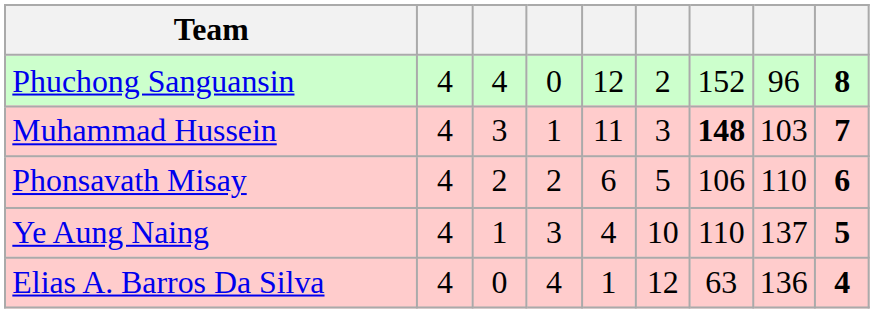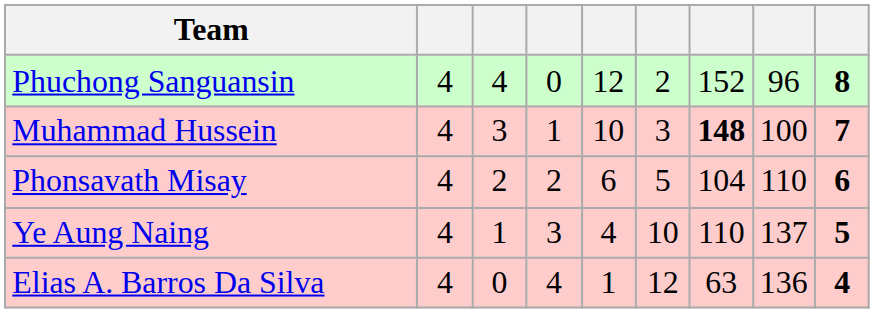Muhammad Hussein | column 5: 11 -> 10
Muhammad Hussein | column 8: 103 -> 100
Phonsavath Misay | column 7: 106 -> 104
